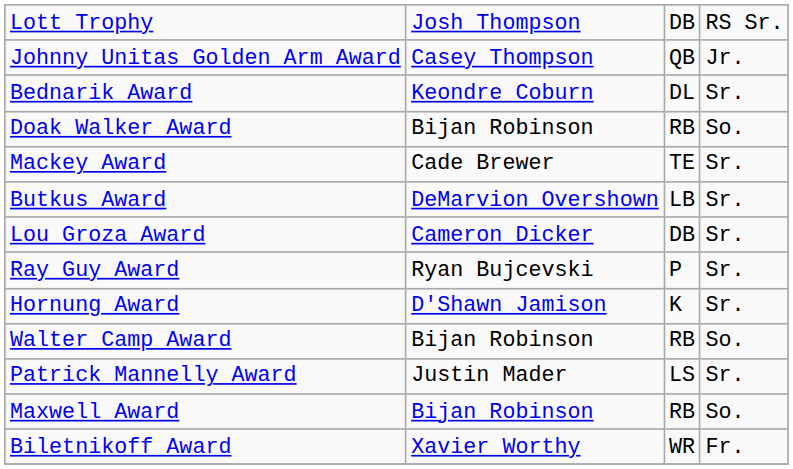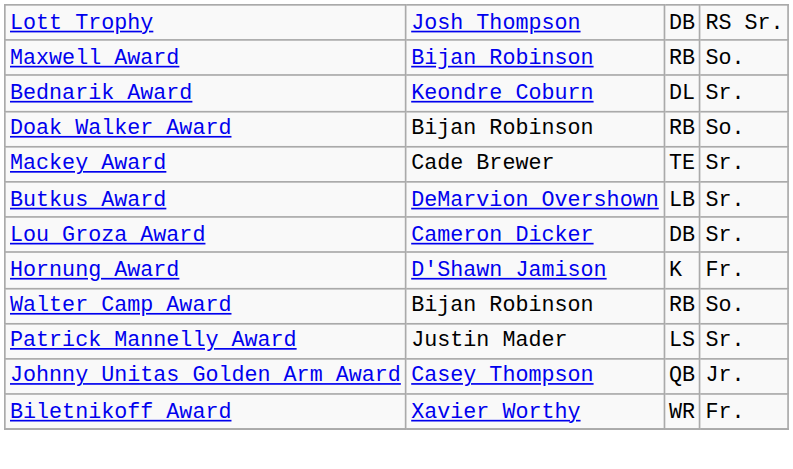rows swapped: Maxwell Award <-> Johnny Unitas Golden Arm Award
- row: Ray Guy Award | Ryan Bujcevski | P | Sr.
Hornung Award | column 4: Sr. -> Fr.
